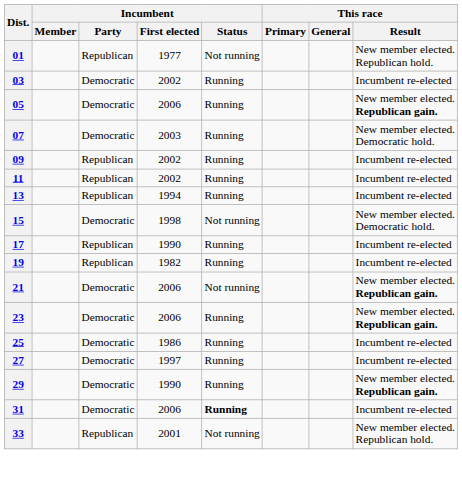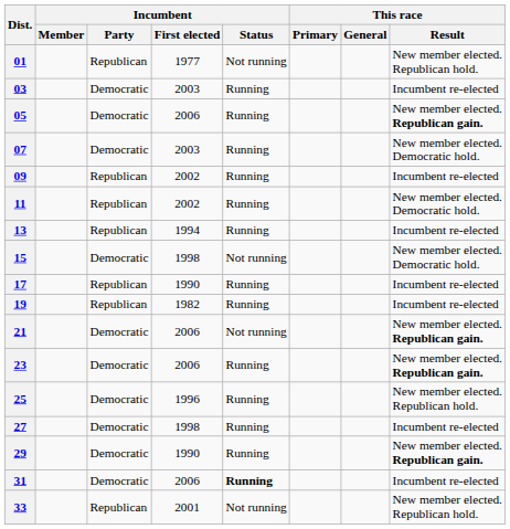03 | Incumbent / First elected: 2002 -> 2003
11 | This race / Result: Incumbent re-elected -> New member elected. Democratic hold.
25 | Incumbent / First elected: 1986 -> 1996
25 | This race / Result: Incumbent re-elected -> New member elected. Republican hold.
27 | Incumbent / First elected: 1997 -> 1998
